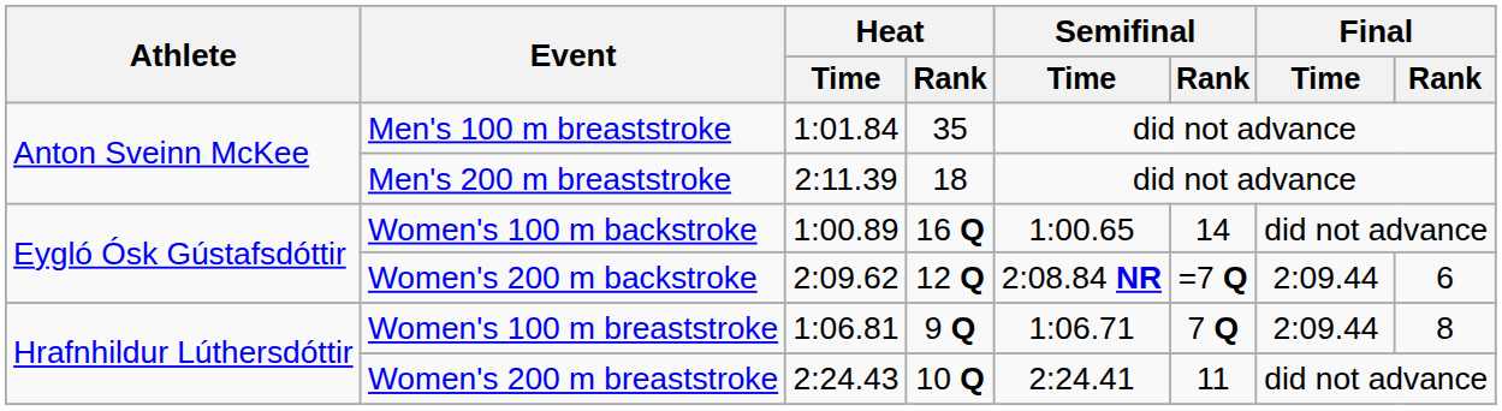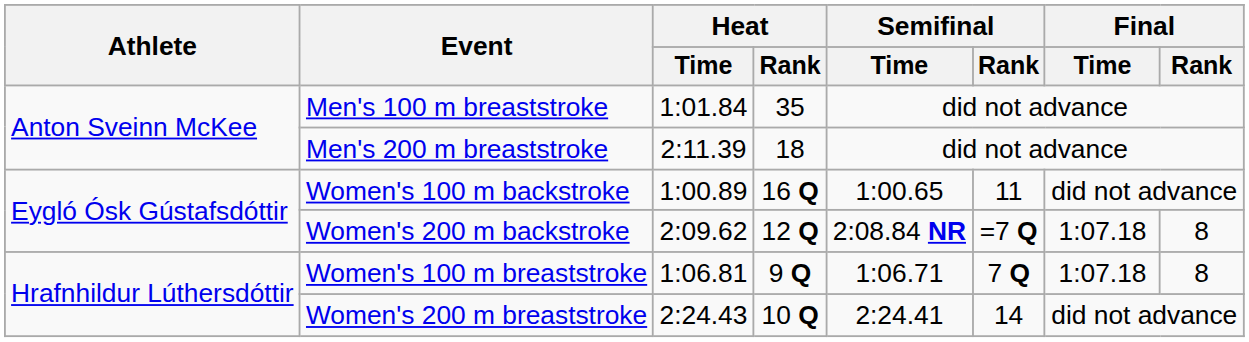Women's 100 m backstroke | Semifinal / Rank: 14 -> 11
Women's 200 m backstroke | Final / Time: 2:09.44 -> 1:07.18
Women's 200 m backstroke | Final / Rank: 6 -> 8
Women's 100 m breaststroke | Final / Time: 2:09.44 -> 1:07.18
Women's 200 m breaststroke | Semifinal / Rank: 11 -> 14
